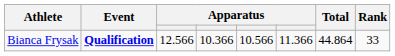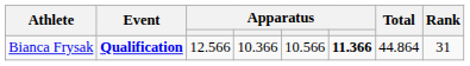Bianca Frysak | column 6: normal -> bold
Bianca Frysak | Rank: 33 -> 31
